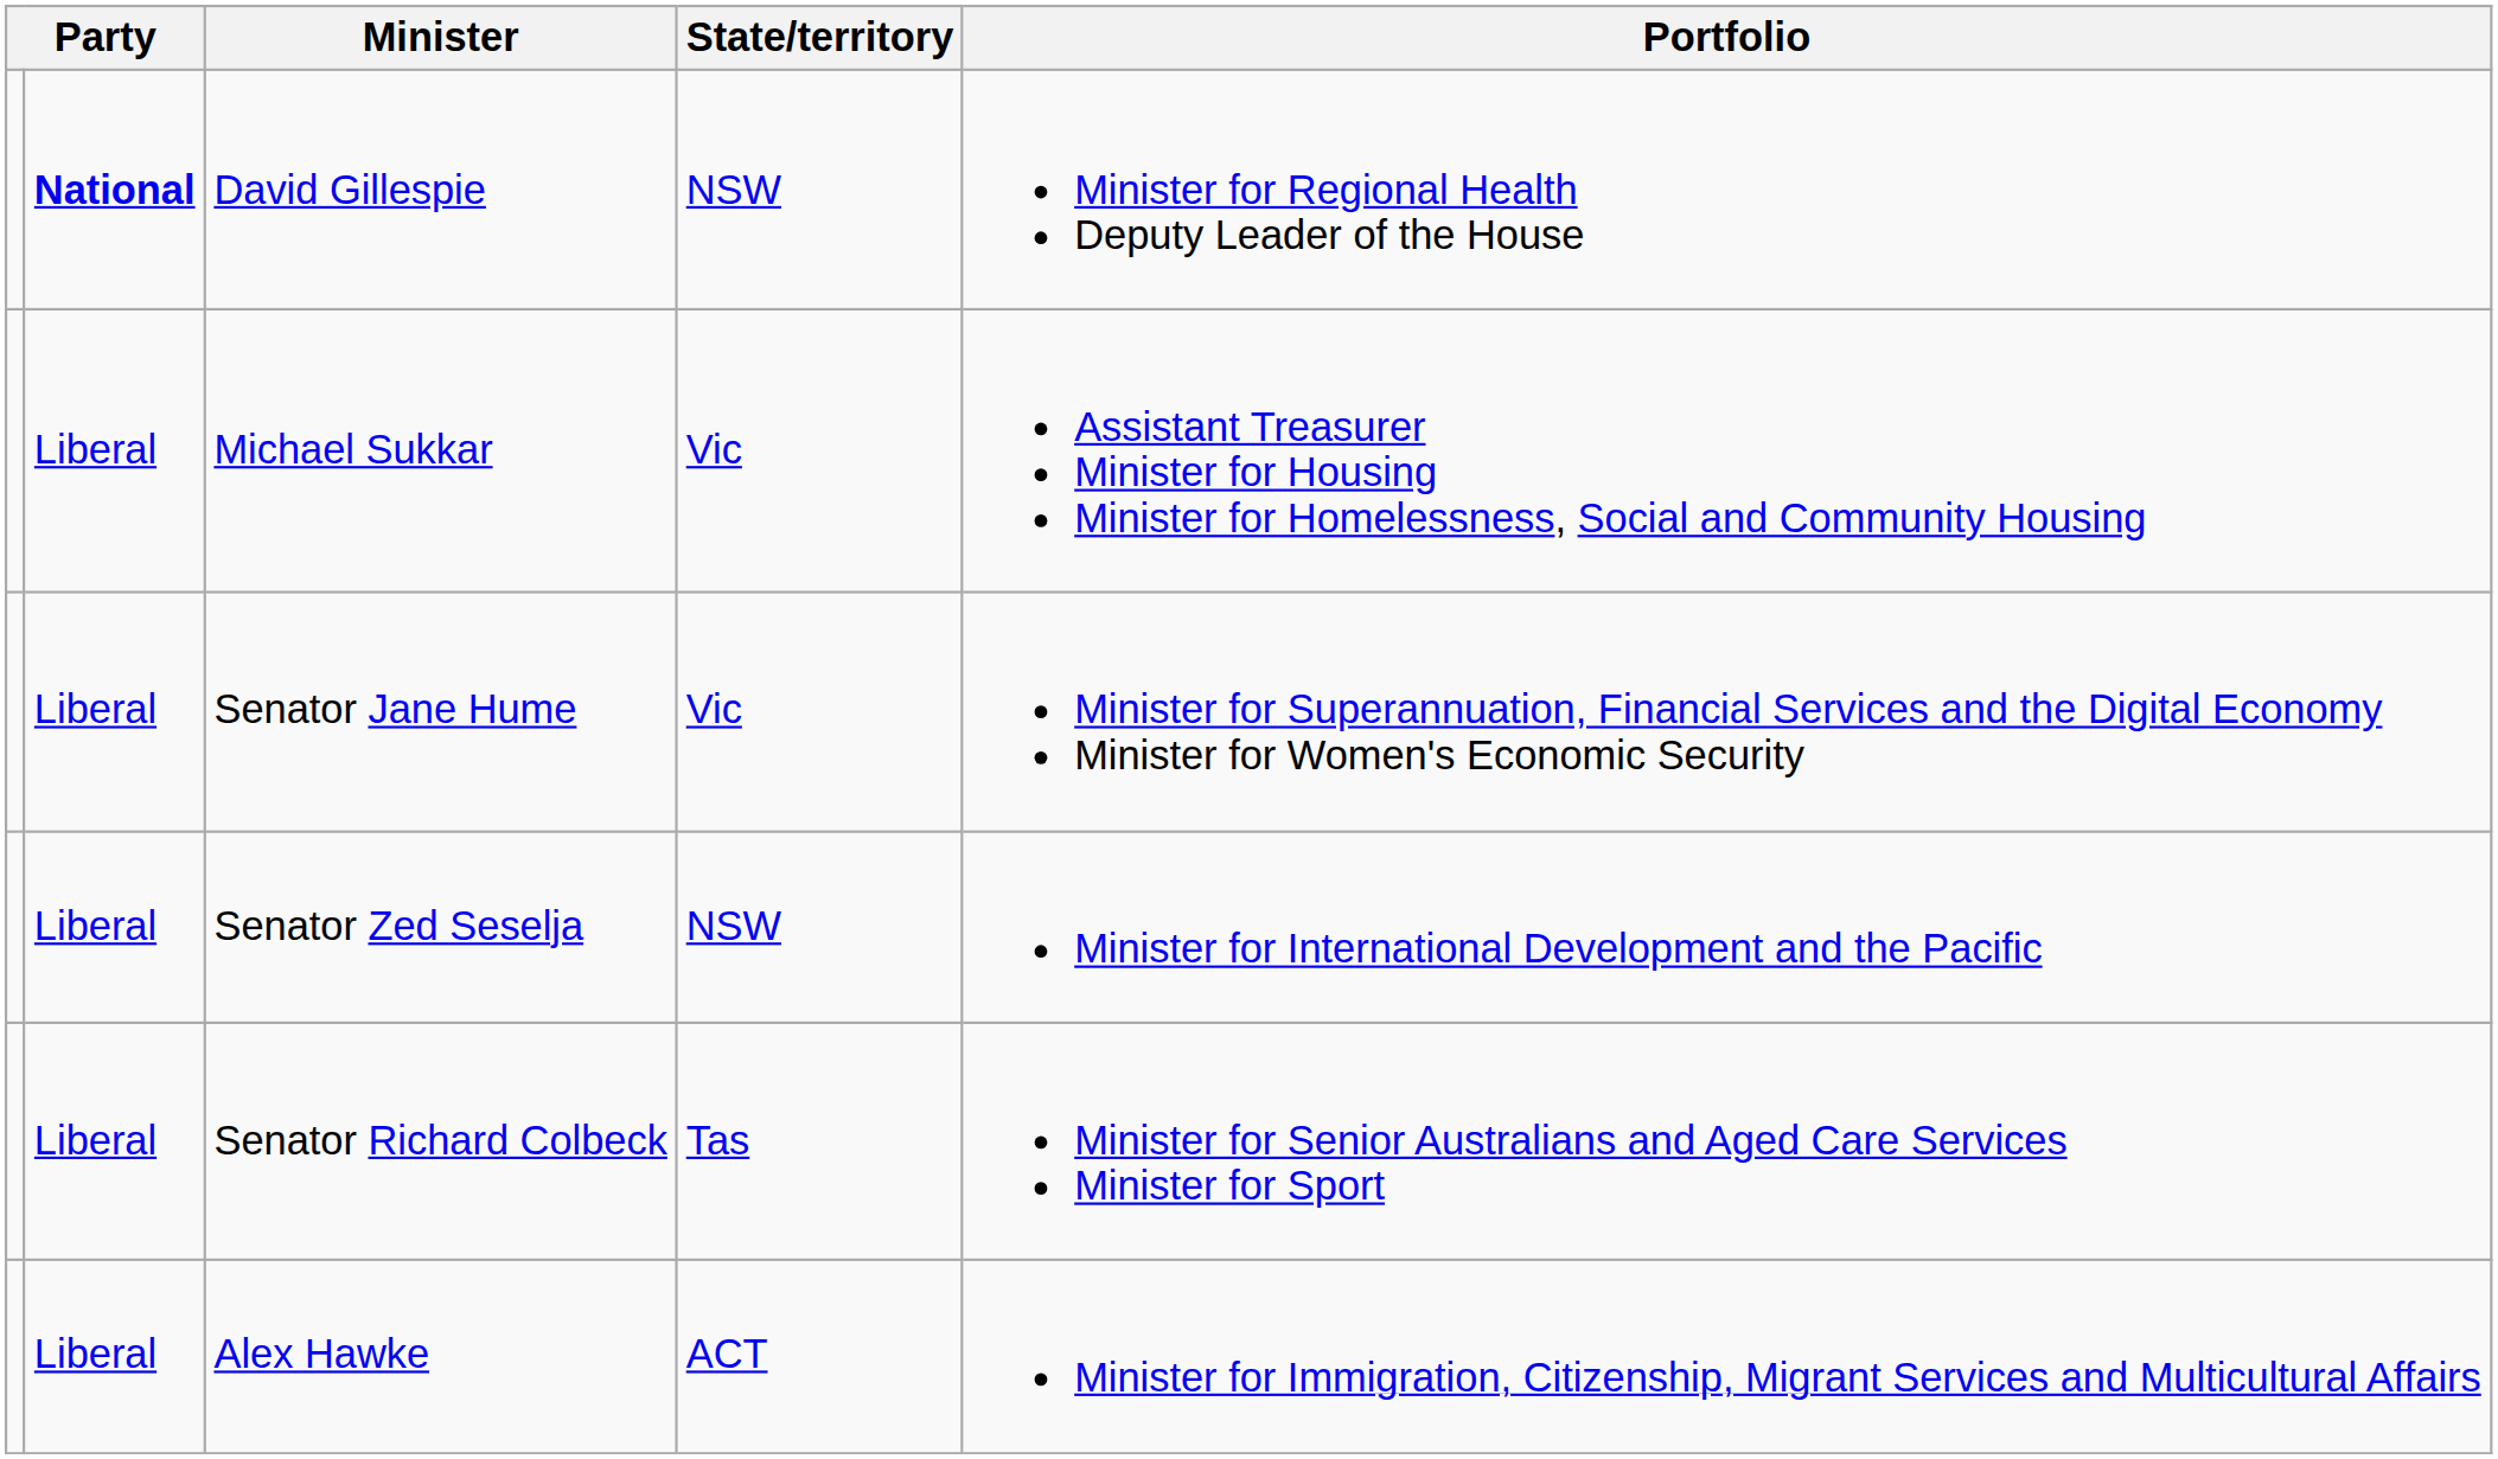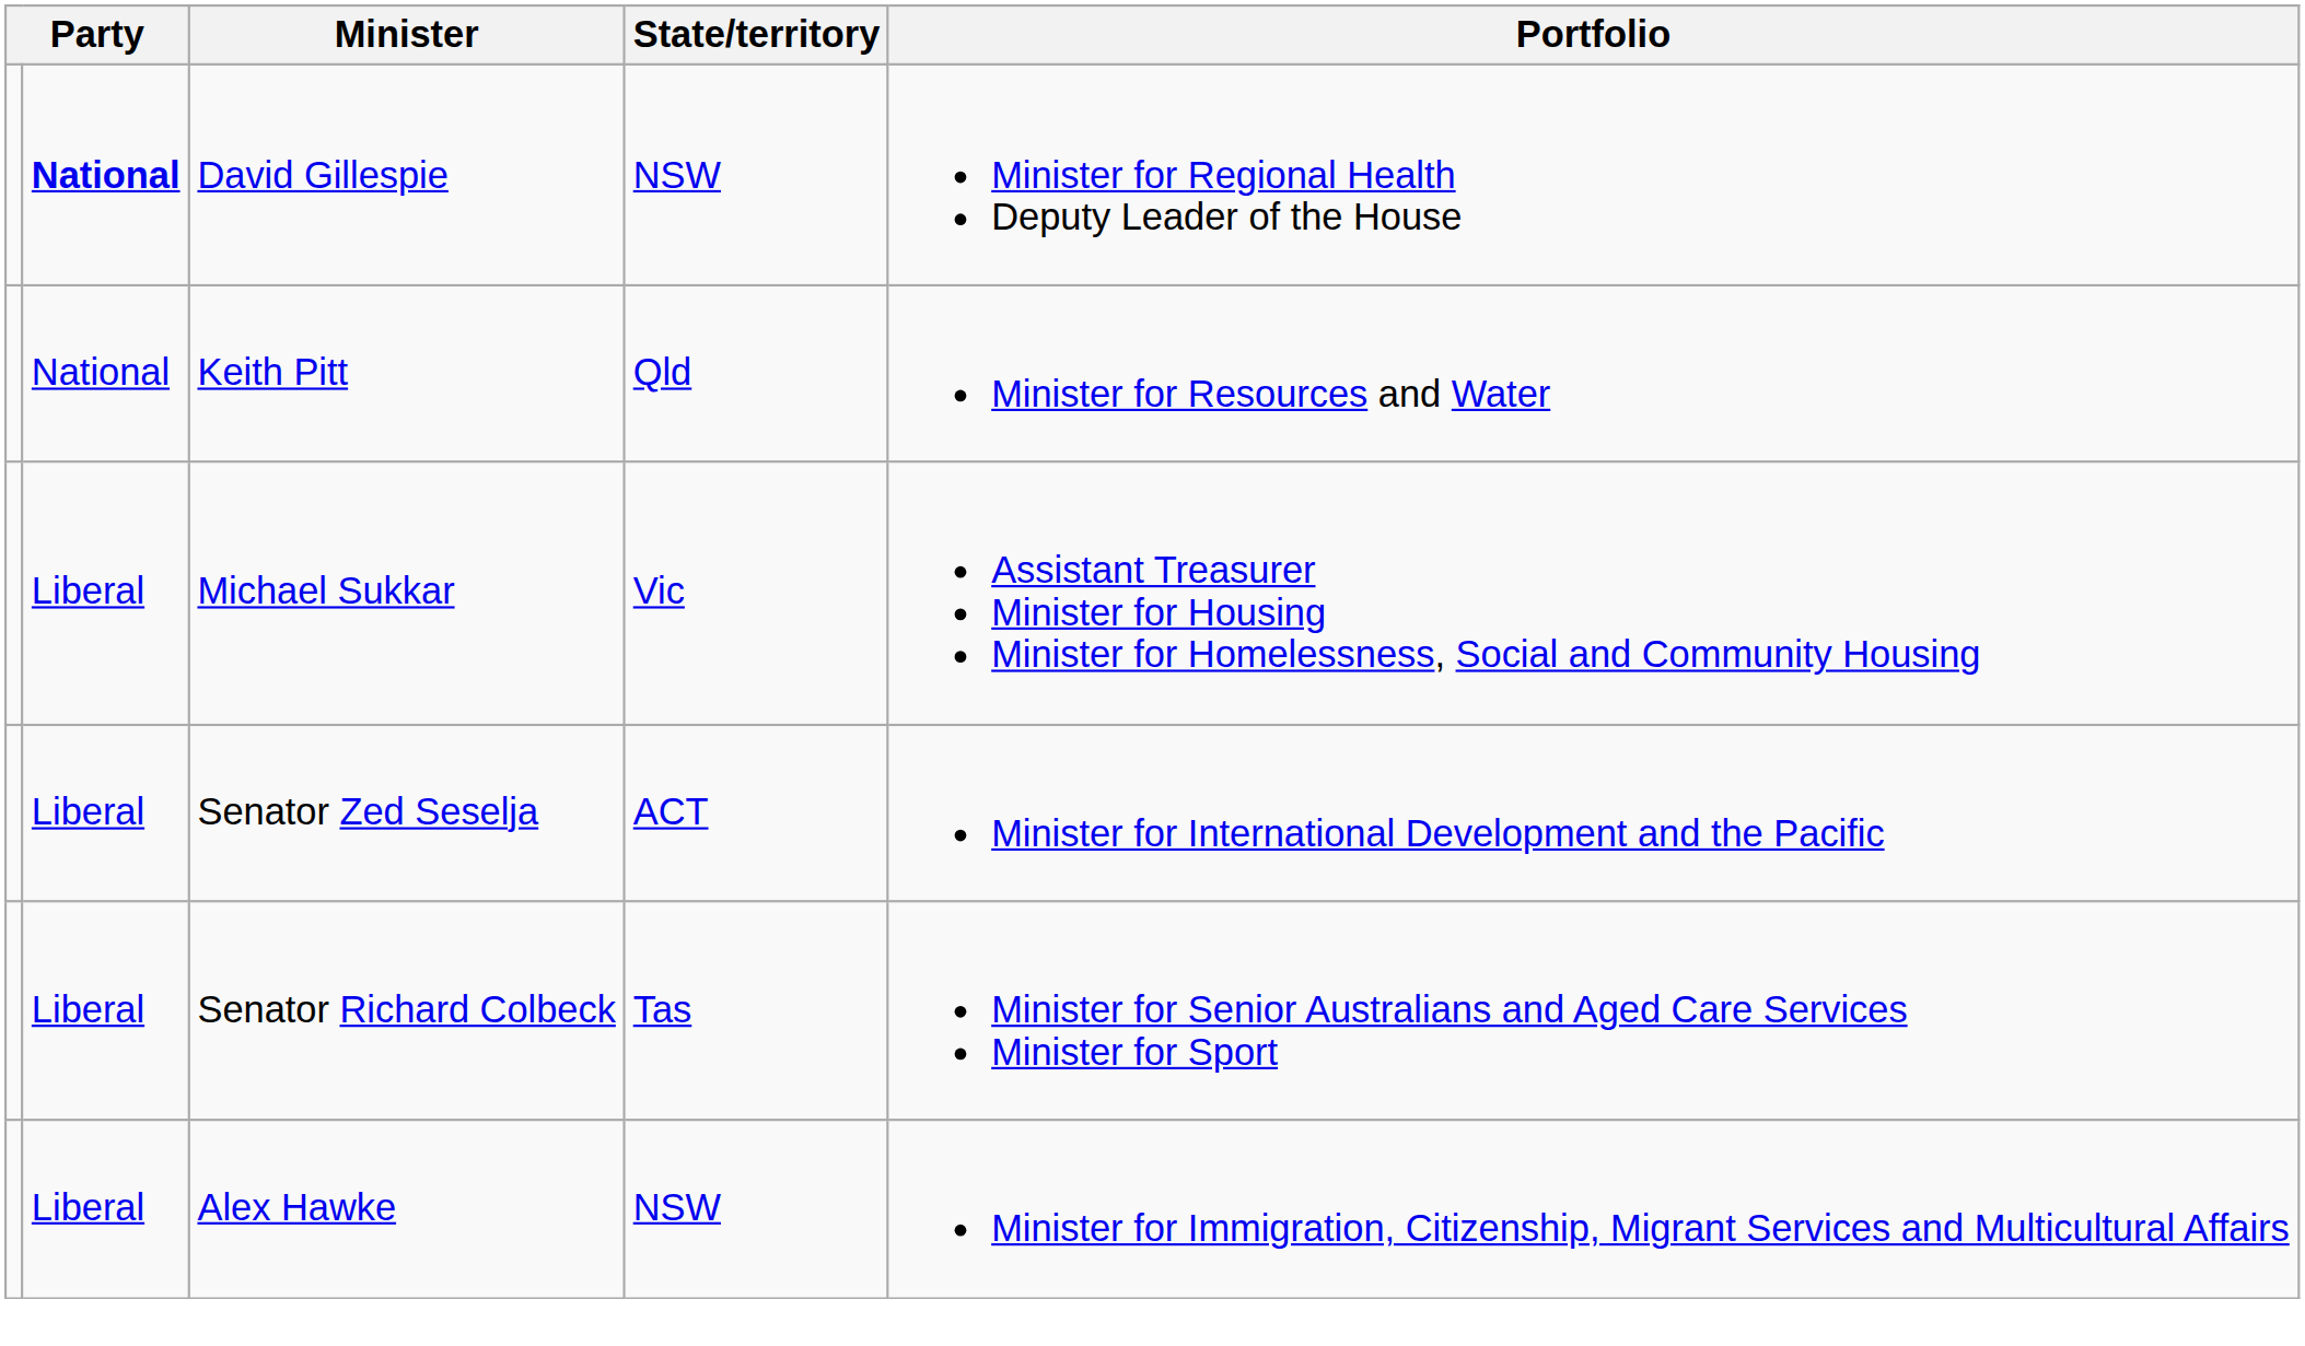+ row: National | Keith Pitt | Qld | Minister for Resources and Water
- row: Liberal | Senator Jane Hume | Vic | Minister for Superannuation, Financial Services and the Digital Economy Minister for Women's Economic Security
Senator Zed Seselja | State/territory: NSW -> ACT
Alex Hawke | State/territory: ACT -> NSW
